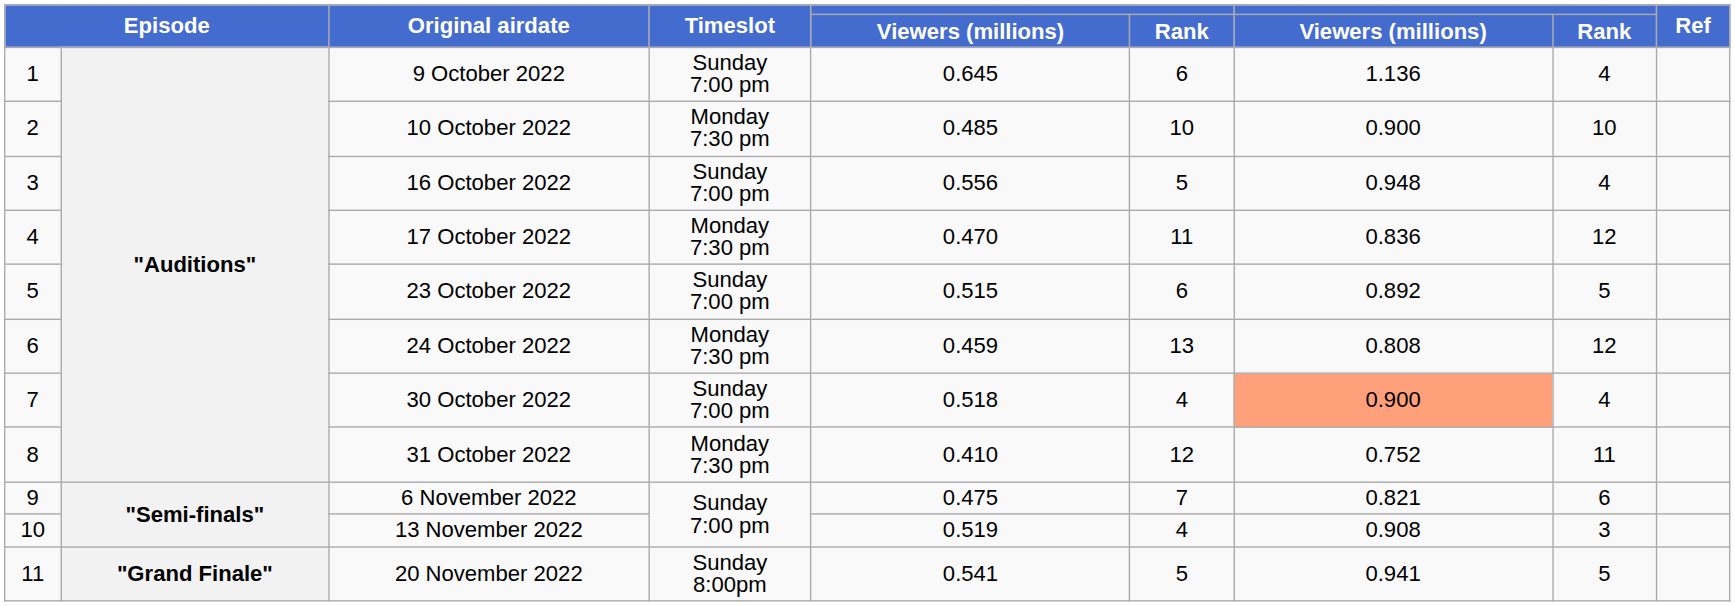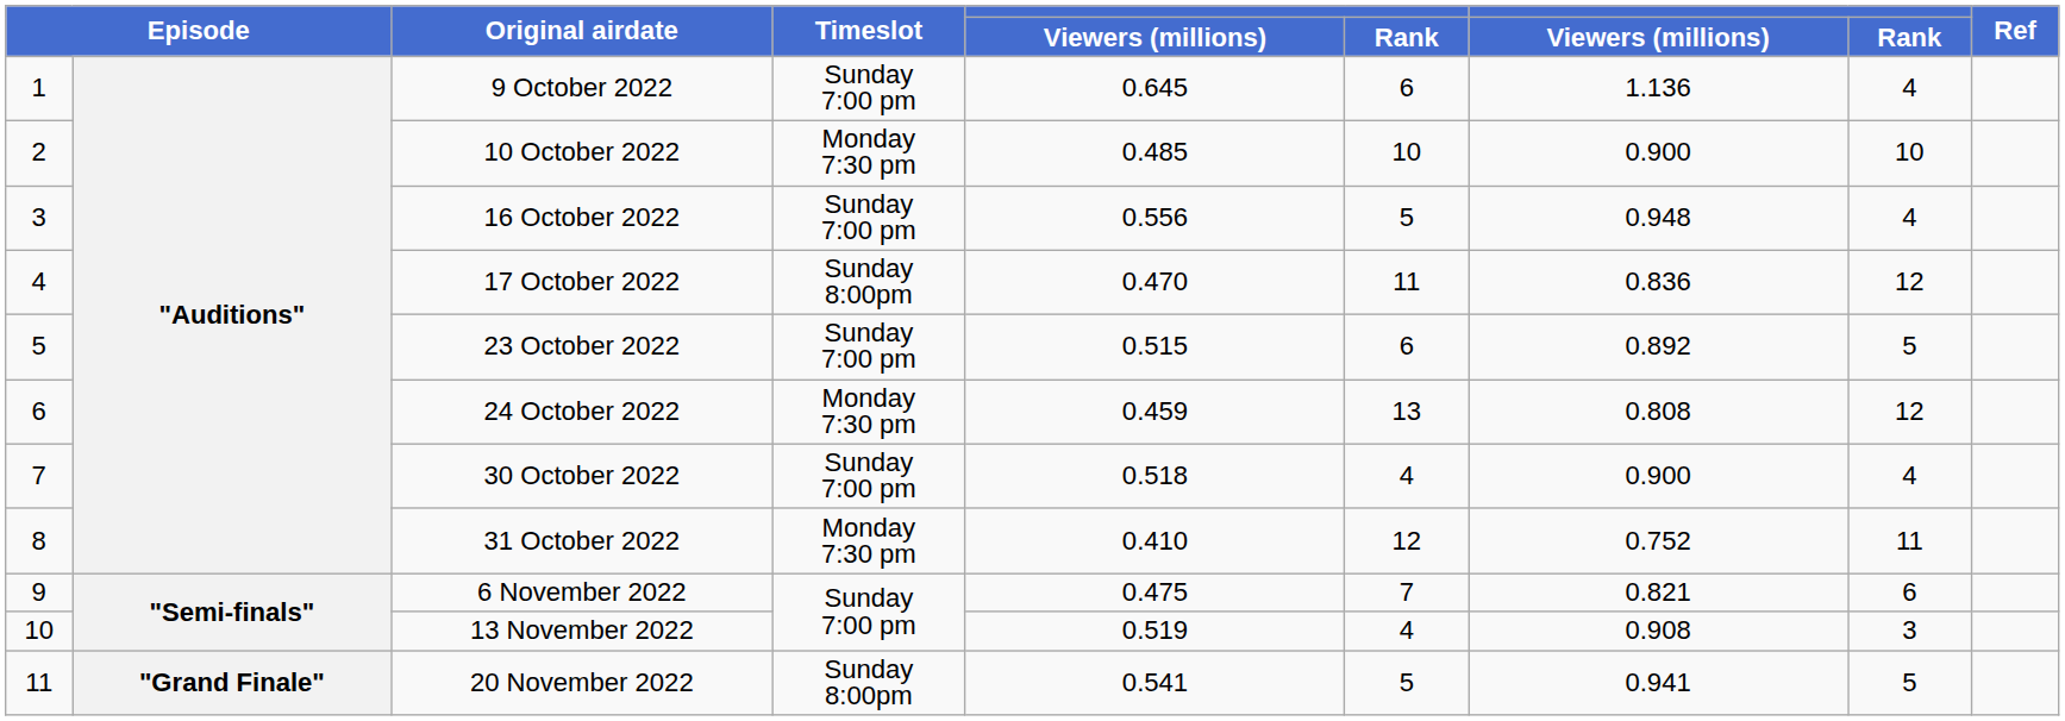17 October 2022 | Timeslot: Monday 7:30 pm -> Sunday 8:00pm
30 October 2022 | column 7: lightsalmon background -> no background
